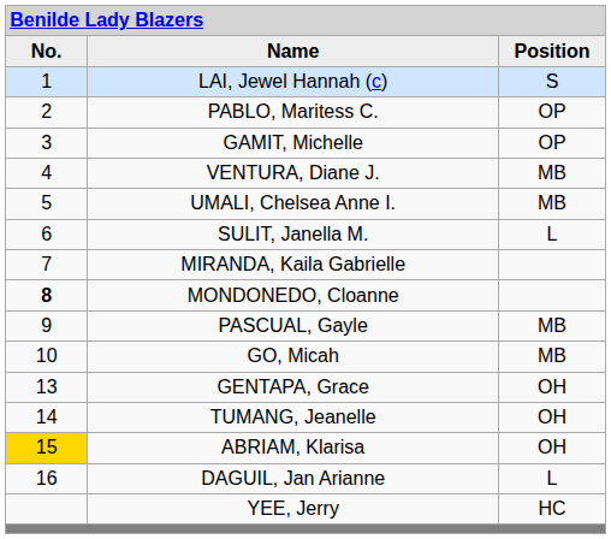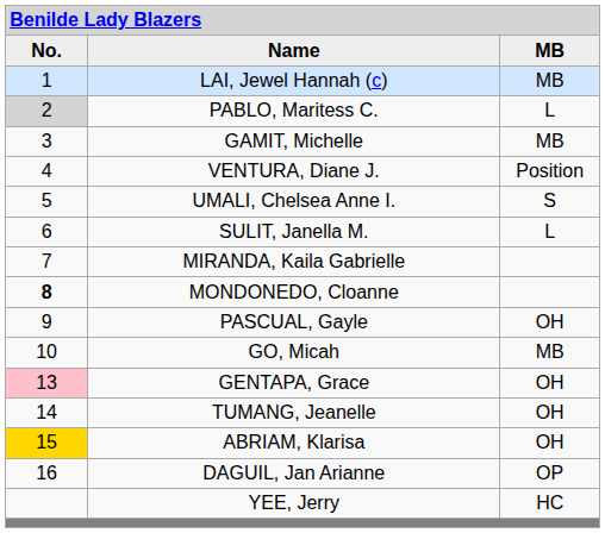Name | column 3: Position -> MB
LAI, Jewel Hannah (c) | column 3: S -> MB
PABLO, Maritess C. | column 1: no background -> lightgrey background
PABLO, Maritess C. | column 3: OP -> L
GAMIT, Michelle | column 3: OP -> MB
VENTURA, Diane J. | column 3: MB -> Position
UMALI, Chelsea Anne I. | column 3: MB -> S
PASCUAL, Gayle | column 3: MB -> OH
GENTAPA, Grace | column 1: no background -> pink background
DAGUIL, Jan Arianne | column 3: L -> OP
